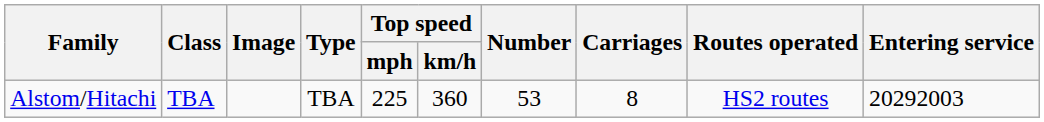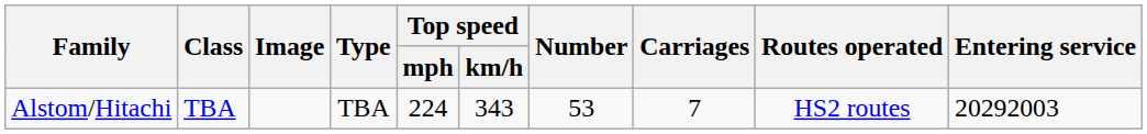Alstom/Hitachi | Top speed / mph: 225 -> 224
Alstom/Hitachi | Top speed / km/h: 360 -> 343
Alstom/Hitachi | Carriages: 8 -> 7
